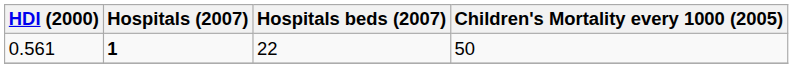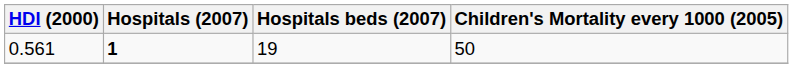0.561 | Hospitals beds (2007): 22 -> 19
